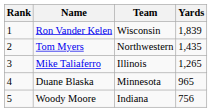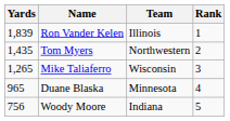columns swapped: Rank <-> Yards
Ron Vander Kelen | Team: Wisconsin -> Illinois
Mike Taliaferro | Team: Illinois -> Wisconsin
